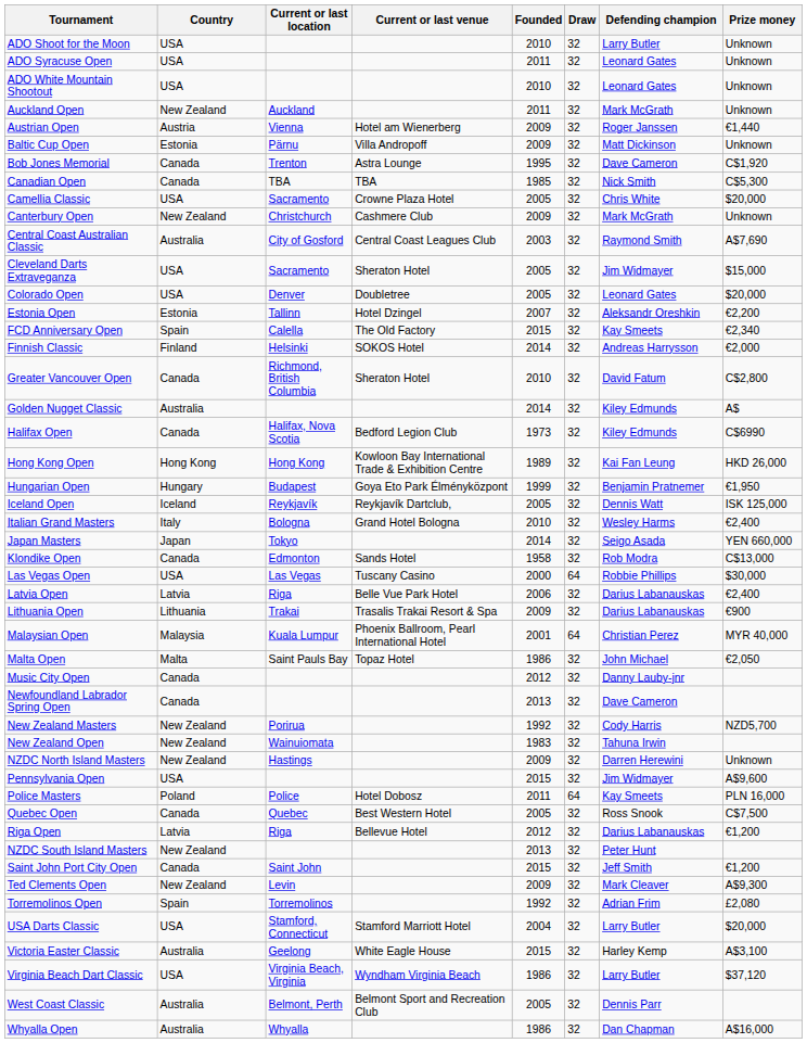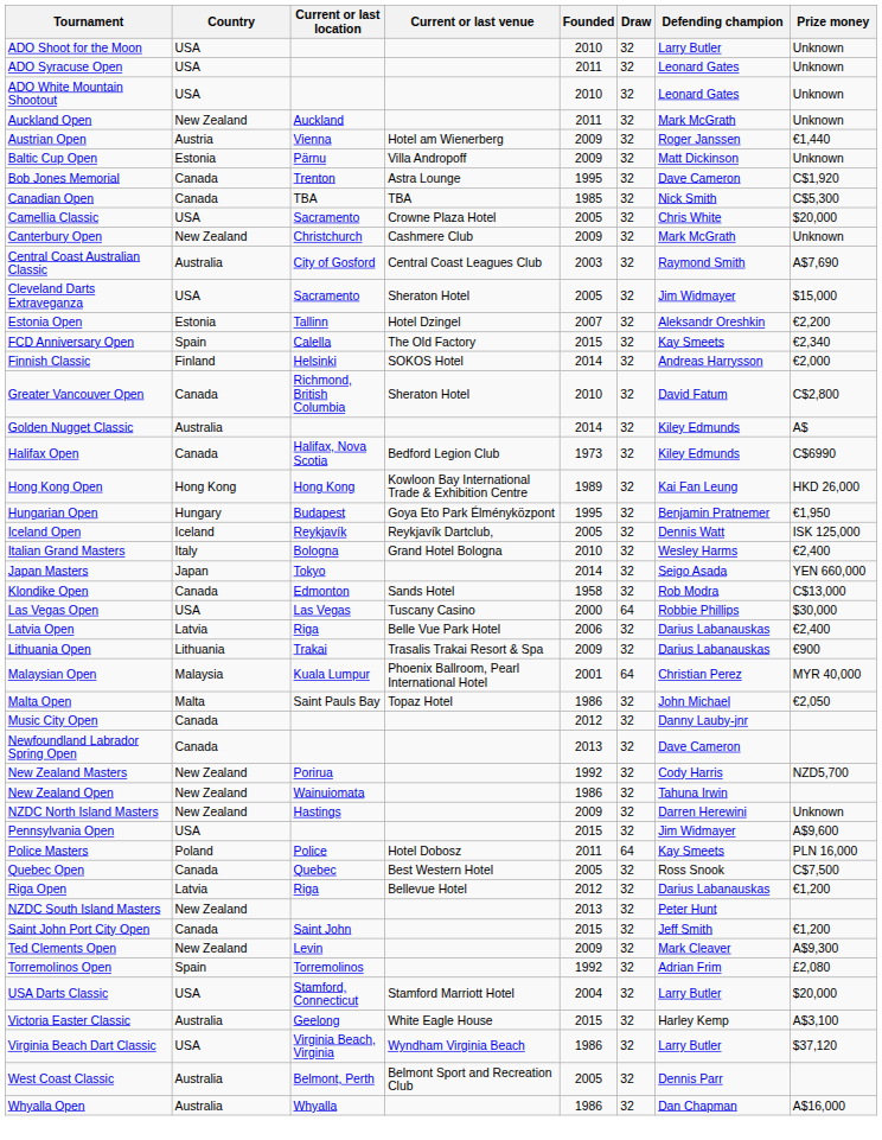- row: Colorado Open | USA | Denver | Doubletree | 2005 | 32 | Leonard Gates | $20,000
Hungarian Open | Founded: 1999 -> 1995
New Zealand Open | Founded: 1983 -> 1986
